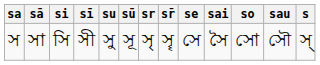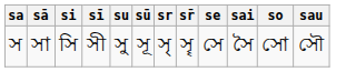- column: s | স্
